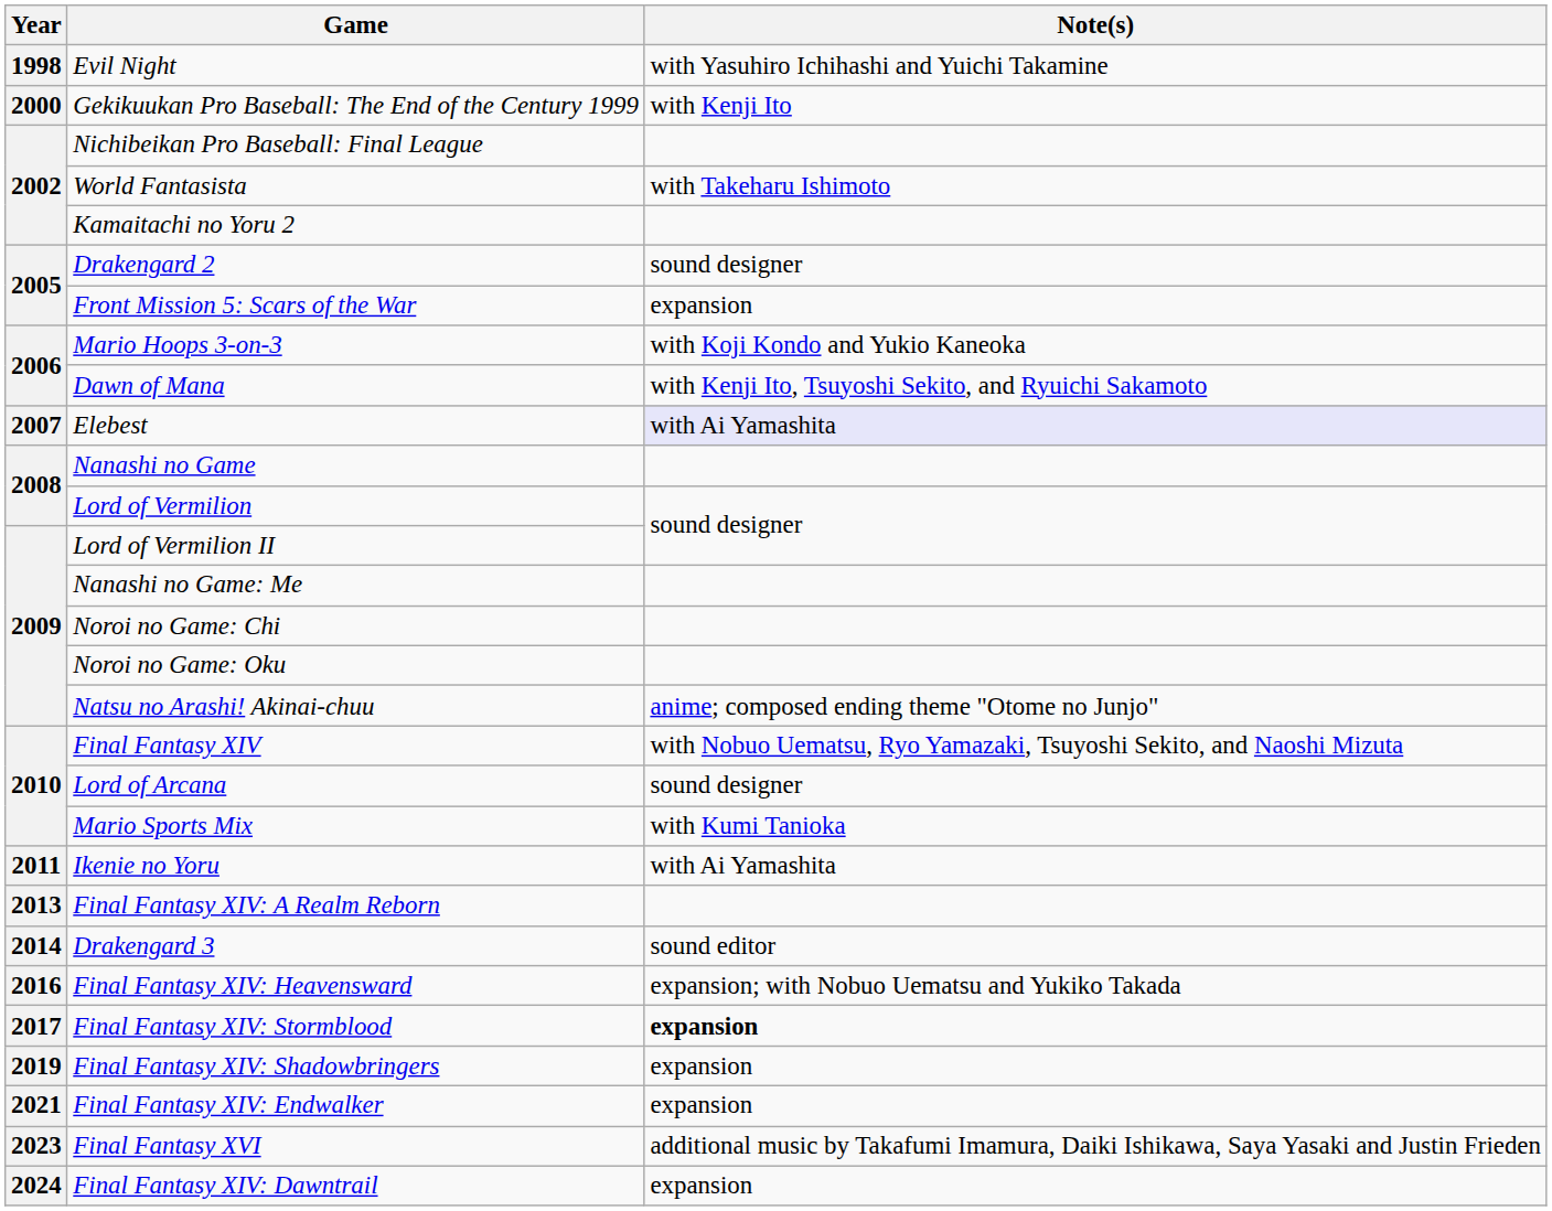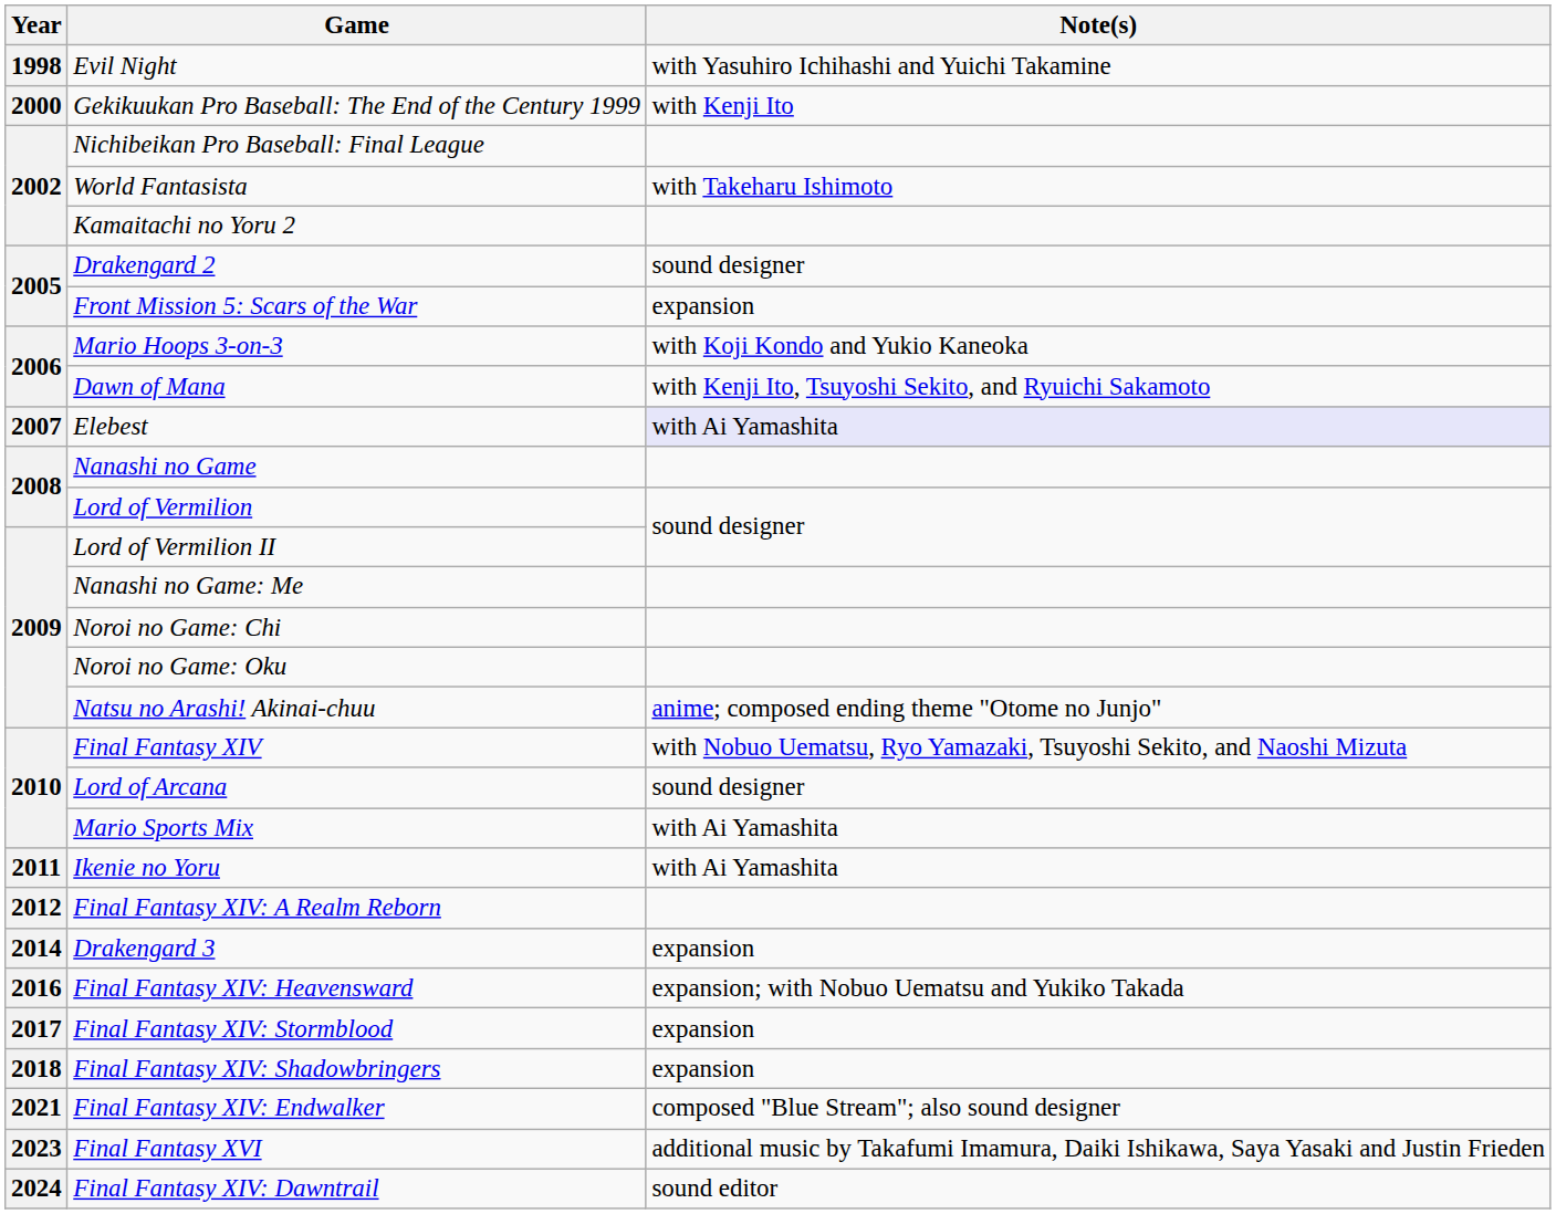Mario Sports Mix | Note(s): with Kumi Tanioka -> with Ai Yamashita
Final Fantasy XIV: A Realm Reborn | Year: 2013 -> 2012
Drakengard 3 | Note(s): sound editor -> expansion
Final Fantasy XIV: Stormblood | Note(s): bold -> normal
Final Fantasy XIV: Shadowbringers | Year: 2019 -> 2018
Final Fantasy XIV: Endwalker | Note(s): expansion -> composed "Blue Stream"; also sound designer
Final Fantasy XIV: Dawntrail | Note(s): expansion -> sound editor
